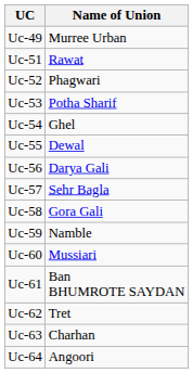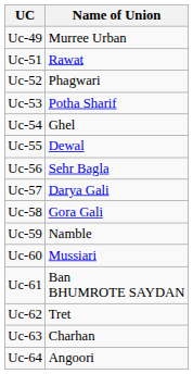Uc-56 | Name of Union: Darya Gali -> Sehr Bagla
Uc-57 | Name of Union: Sehr Bagla -> Darya Gali
